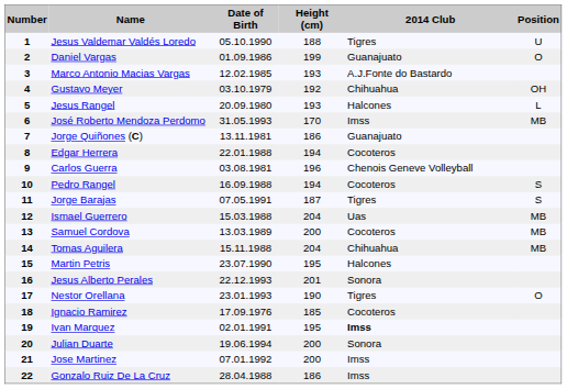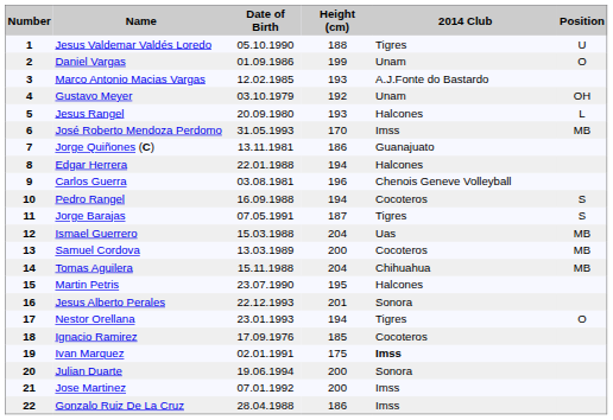Daniel Vargas | 2014 Club: Guanajuato -> Unam
Gustavo Meyer | 2014 Club: Chihuahua -> Unam
Edgar Herrera | 2014 Club: Cocoteros -> Halcones
Nestor Orellana | Height (cm): 190 -> 194
Ivan Marquez | Height (cm): 195 -> 175
